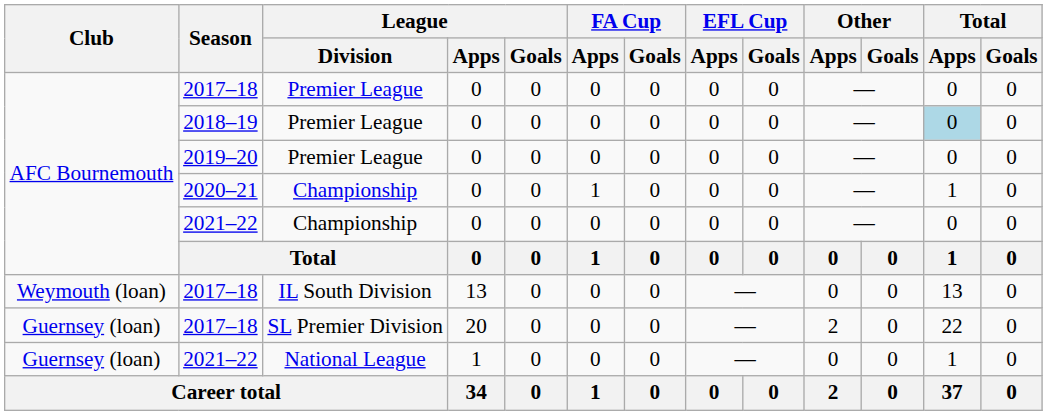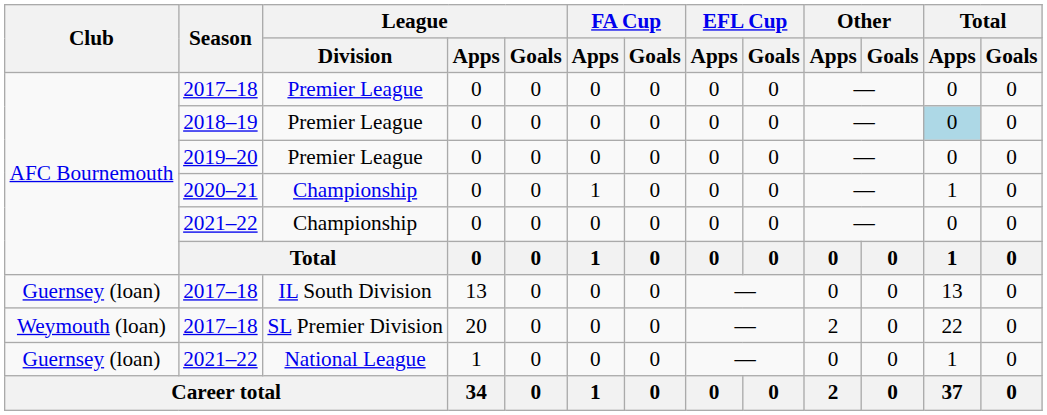2017–18 / IL South Division | Club: Weymouth (loan) -> Guernsey (loan)
2017–18 / SL Premier Division | Club: Guernsey (loan) -> Weymouth (loan)
